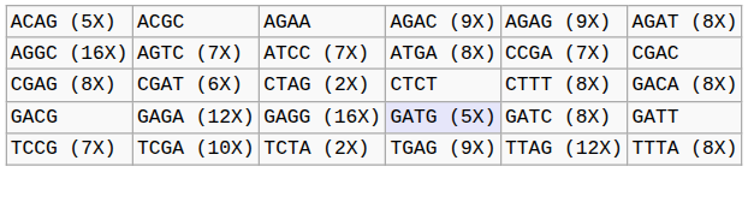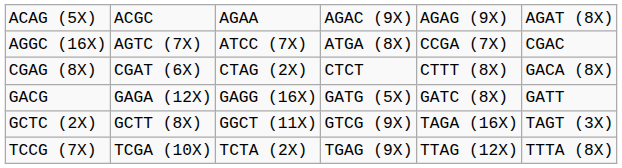GACG | column 4: lavender background -> no background
+ row: GCTC (2X) | GCTT (8X) | GGCT (11X) | GTCG (9X) | TAGA (16X) | TAGT (3X)
